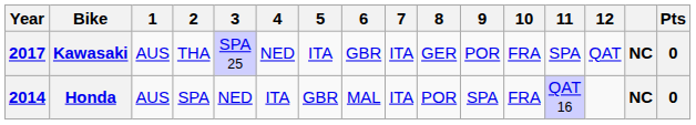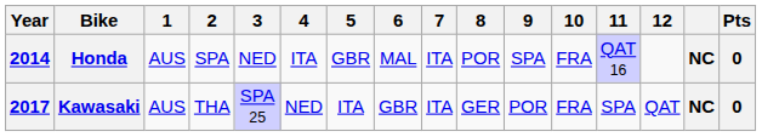rows swapped: Honda <-> Kawasaki
